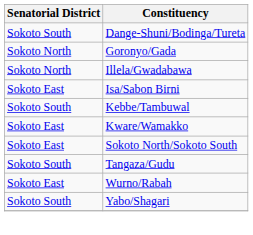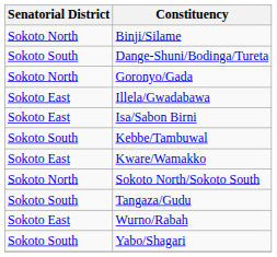+ row: Sokoto North | Binji/Silame
Illela/Gwadabawa | Senatorial District: Sokoto North -> Sokoto East
Sokoto North/Sokoto South | Senatorial District: Sokoto East -> Sokoto North
